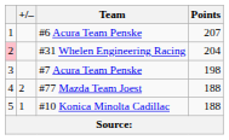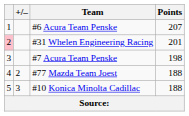#31 Whelen Engineering Racing | Points: 204 -> 201
#10 Konica Minolta Cadillac | +/–: 1 -> 3
